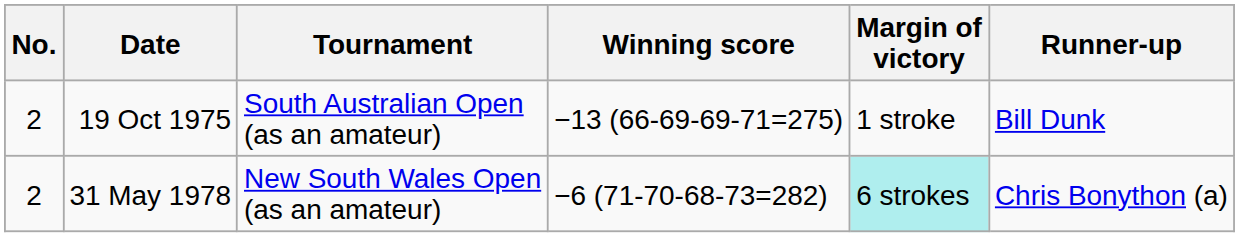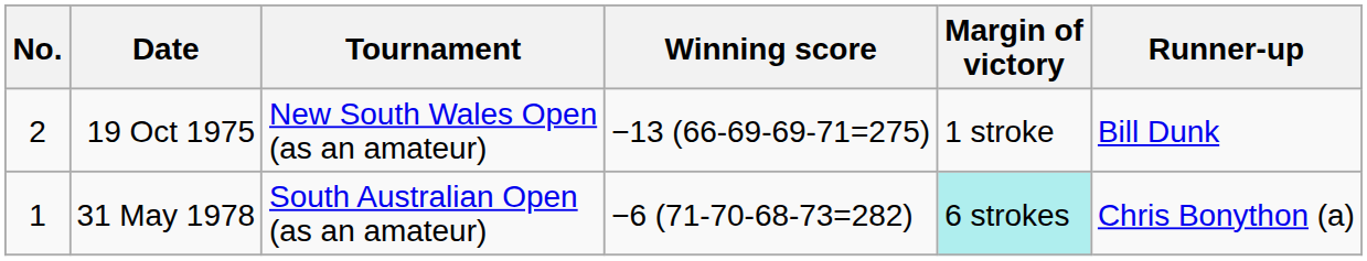19 Oct 1975 | Tournament: South Australian Open (as an amateur) -> New South Wales Open (as an amateur)
31 May 1978 | No.: 2 -> 1
31 May 1978 | Tournament: New South Wales Open (as an amateur) -> South Australian Open (as an amateur)
